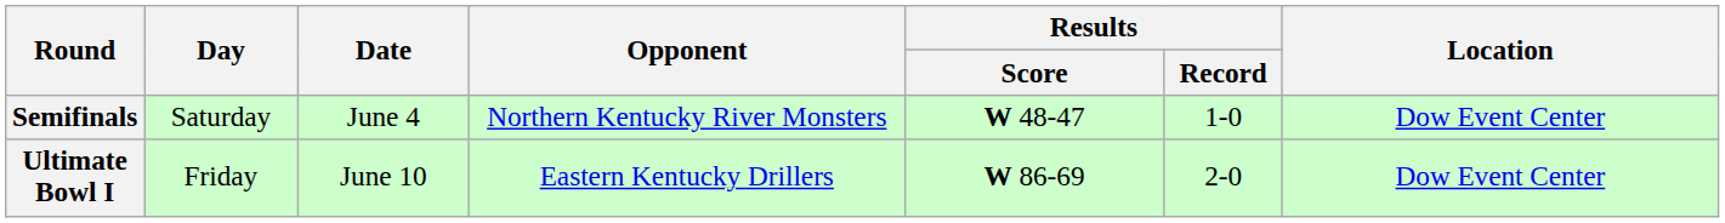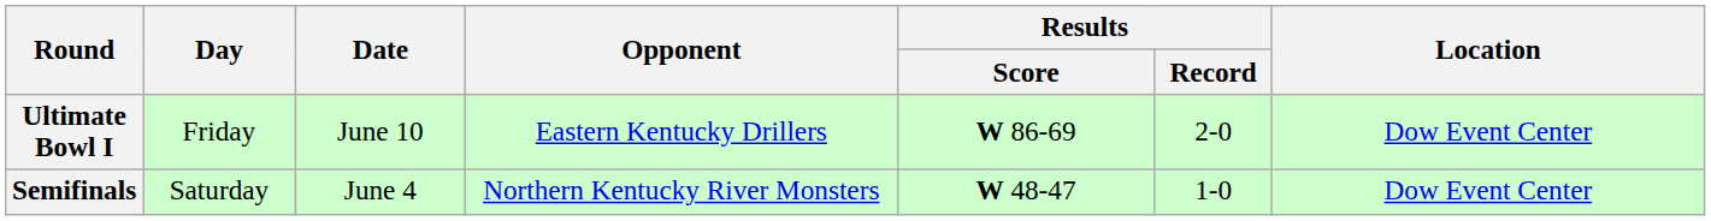rows swapped: Semifinals <-> Ultimate Bowl I
